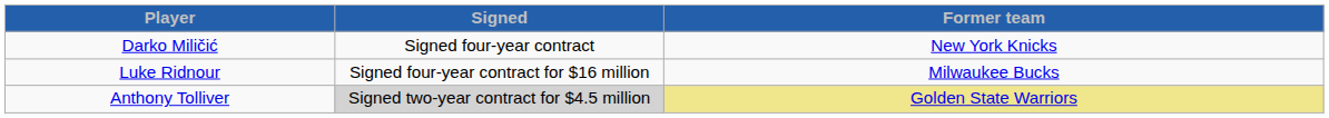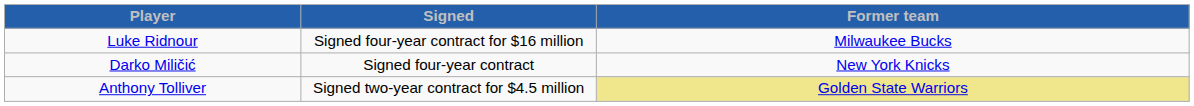rows swapped: Darko Miličić <-> Luke Ridnour
Anthony Tolliver | Signed: lightgrey background -> no background
